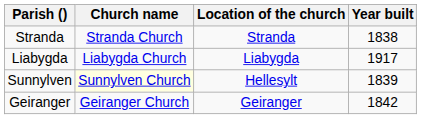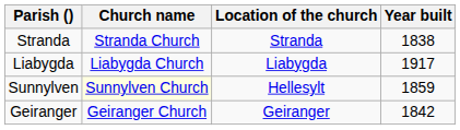Sunnylven | Year built: 1839 -> 1859
